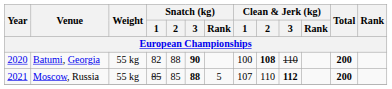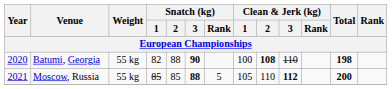Batumi, Georgia | Total: 200 -> 198
Moscow, Russia | Clean & Jerk (kg) / 1: 107 -> 105
